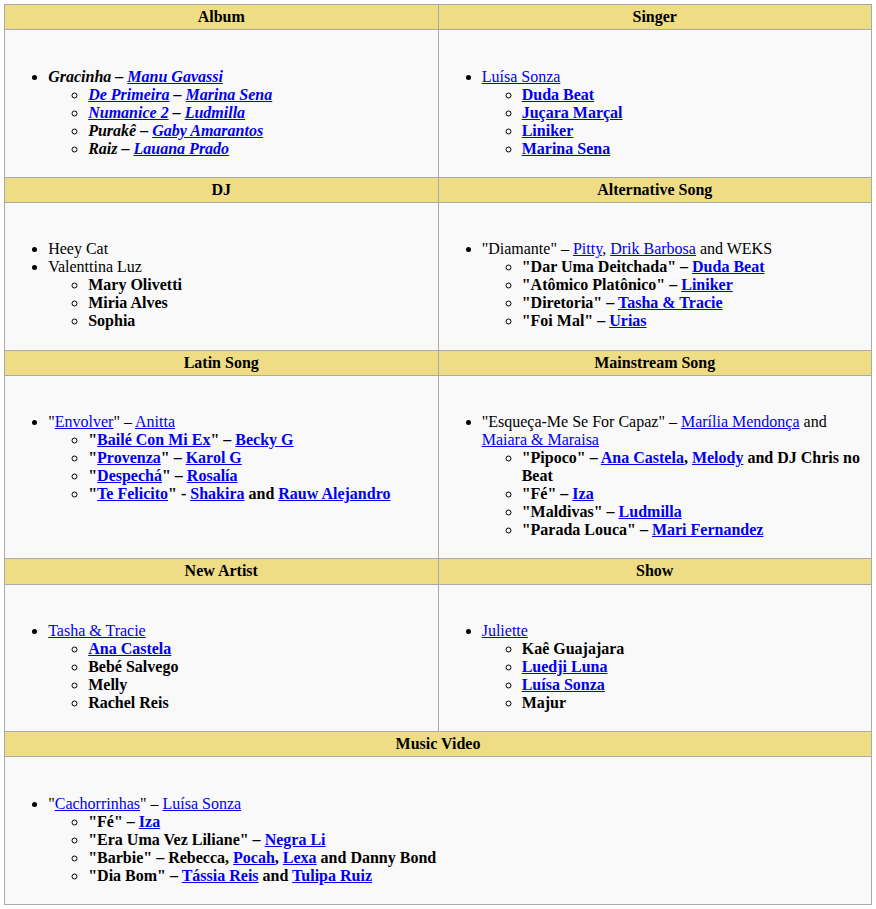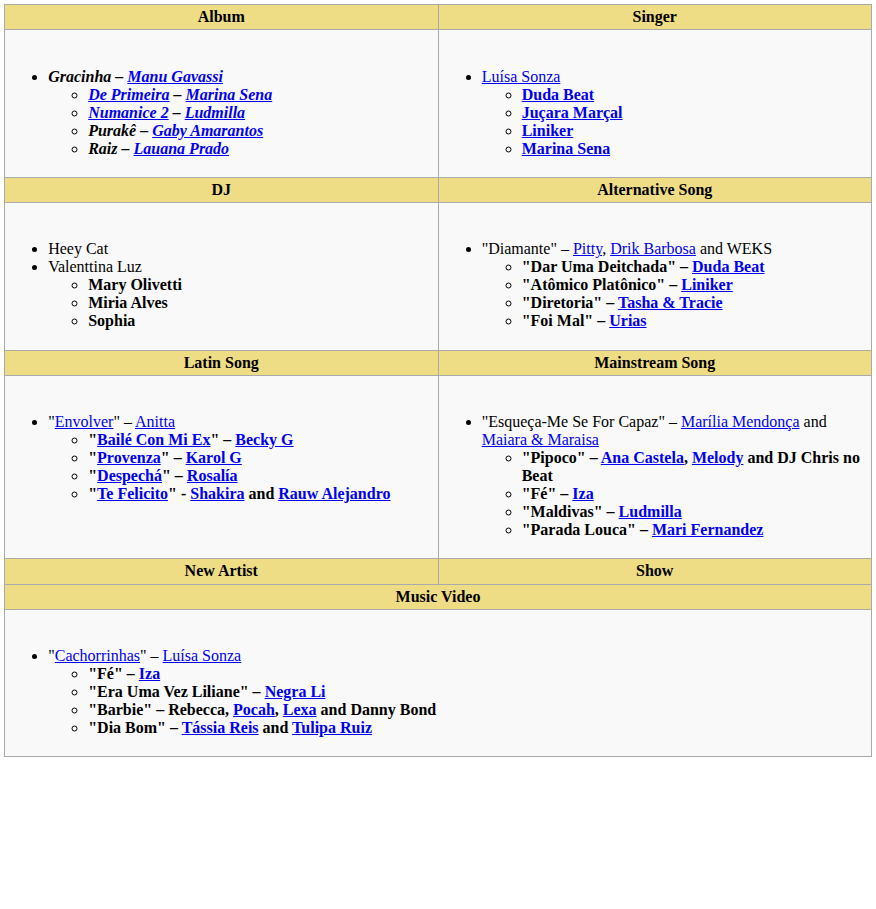- row: Tasha & Tracie Ana Castela Bebé Salvego Melly Rachel Reis | Juliette Kaê Guajajara Luedji Luna Luísa Sonza Majur
